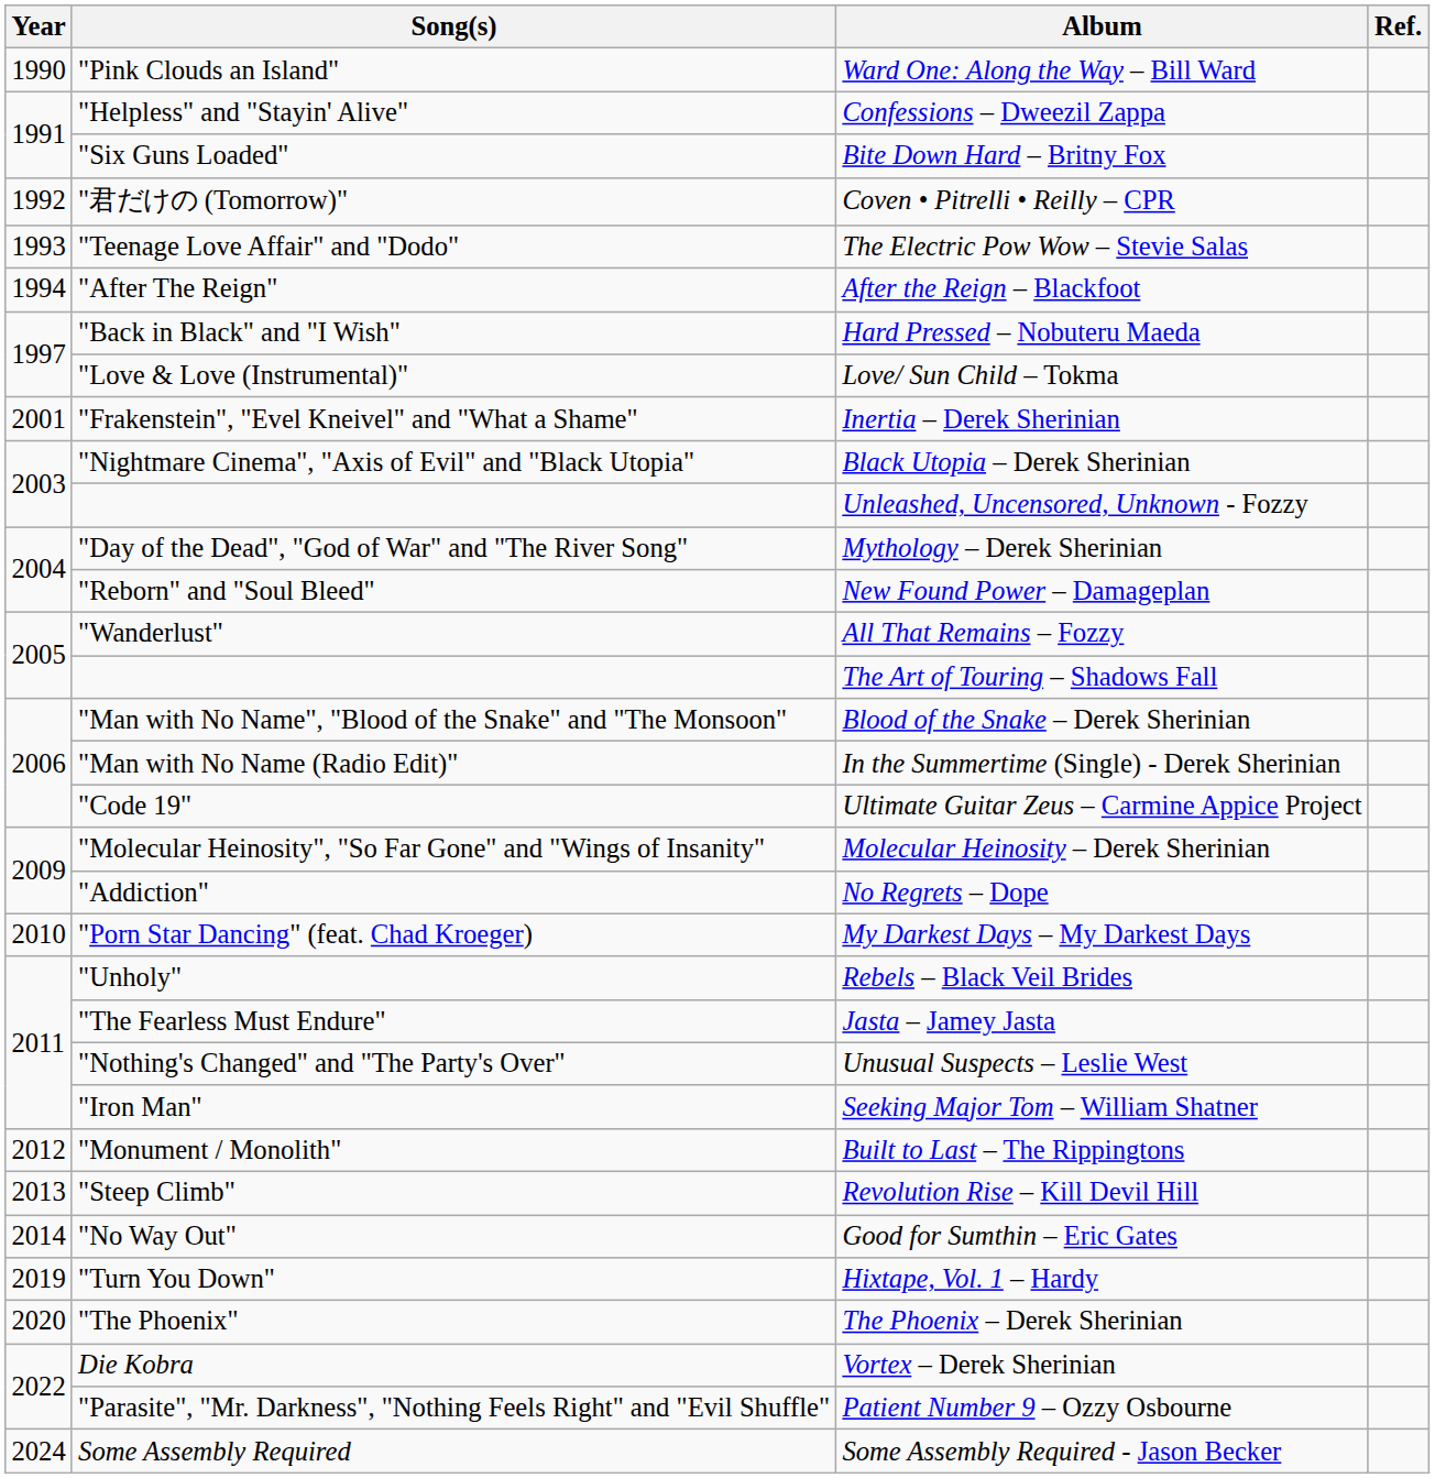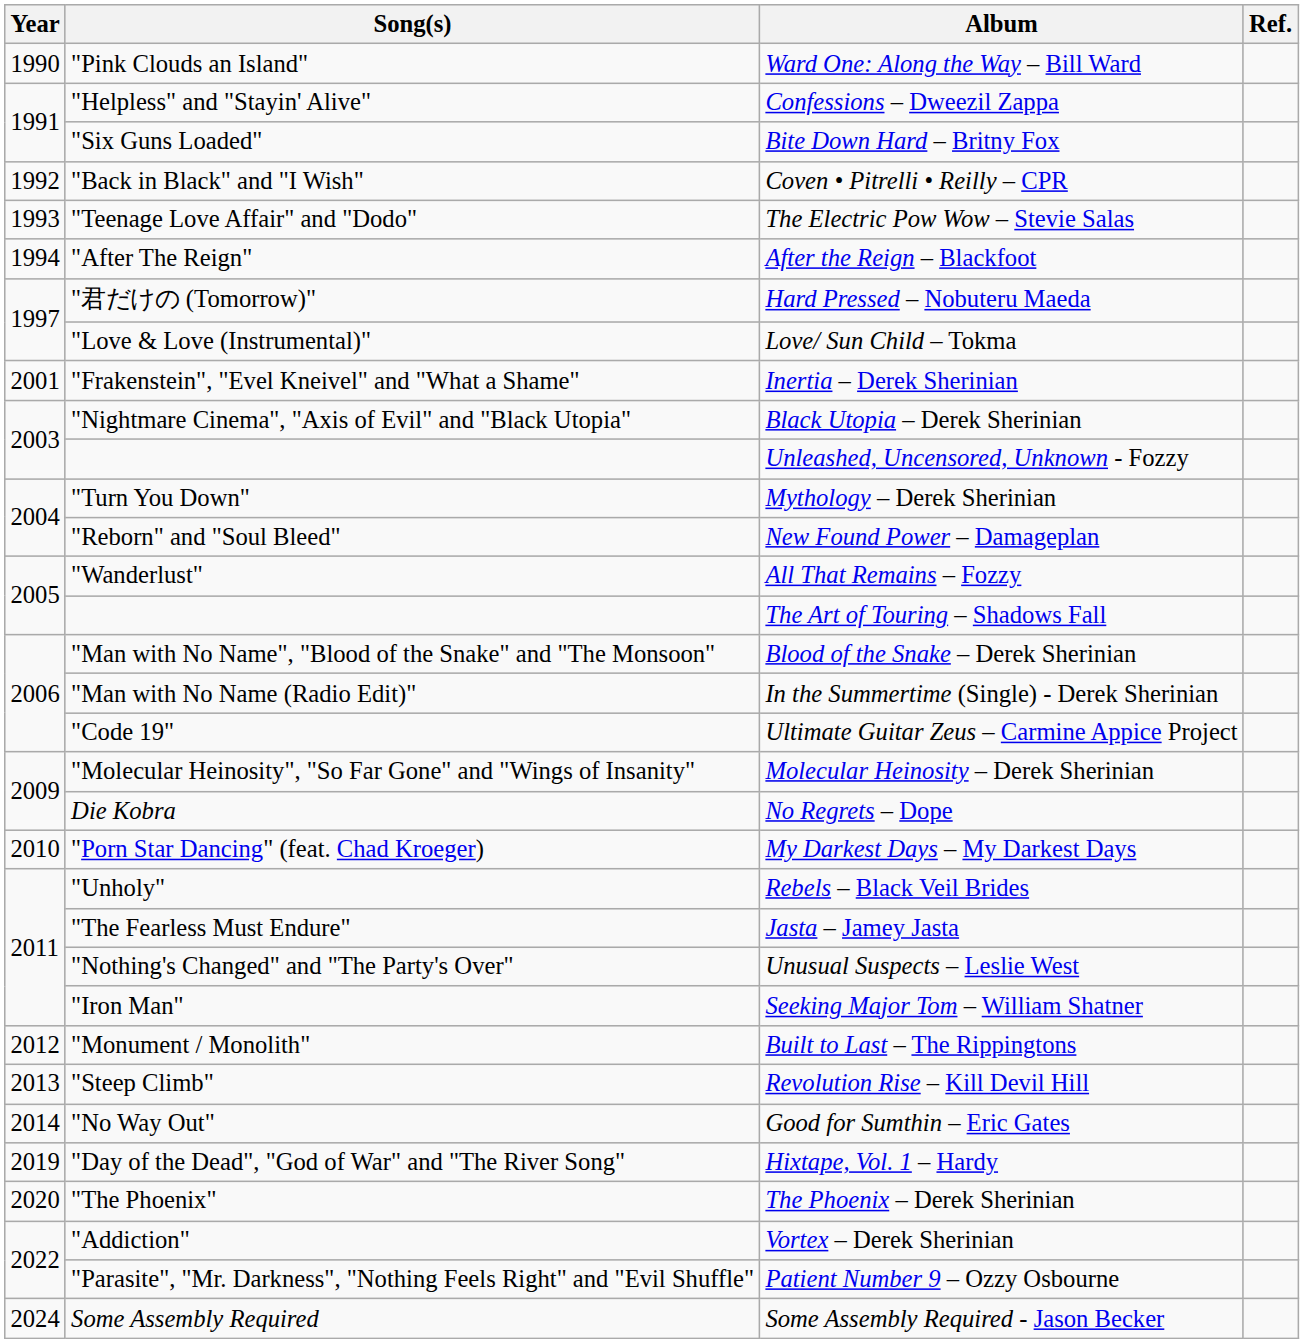Coven • Pitrelli • Reilly – CPR | Song(s): "君だけの (Tomorrow)" -> "Back in Black" and "I Wish"
Hard Pressed – Nobuteru Maeda | Song(s): "Back in Black" and "I Wish" -> "君だけの (Tomorrow)"
Mythology – Derek Sherinian | Song(s): "Day of the Dead", "God of War" and "The River Song" -> "Turn You Down"
No Regrets – Dope | Song(s): "Addiction" -> Die Kobra
Hixtape, Vol. 1 – Hardy | Song(s): "Turn You Down" -> "Day of the Dead", "God of War" and "The River Song"
Vortex – Derek Sherinian | Song(s): Die Kobra -> "Addiction"
